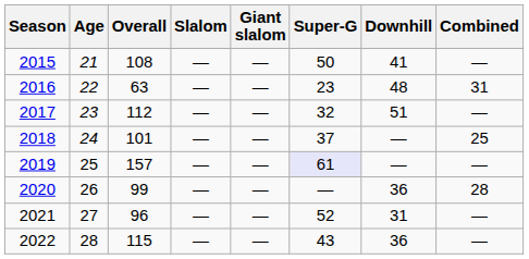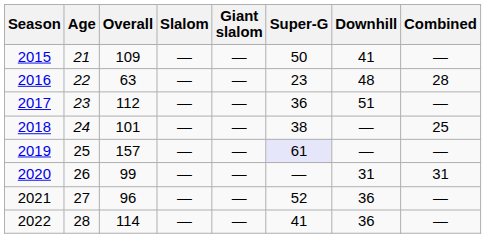2015 | Overall: 108 -> 109
2016 | Combined: 31 -> 28
2017 | Super-G: 32 -> 36
2018 | Super-G: 37 -> 38
2020 | Downhill: 36 -> 31
2020 | Combined: 28 -> 31
2021 | Downhill: 31 -> 36
2022 | Overall: 115 -> 114
2022 | Super-G: 43 -> 41
